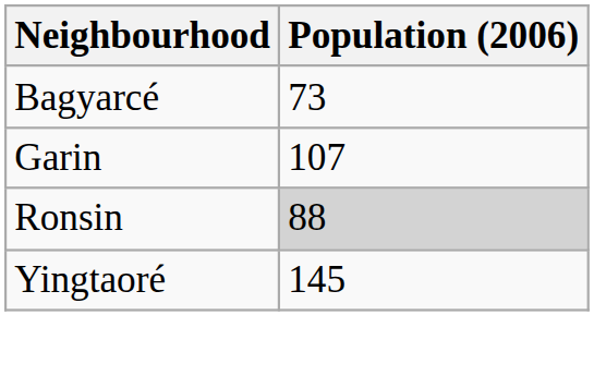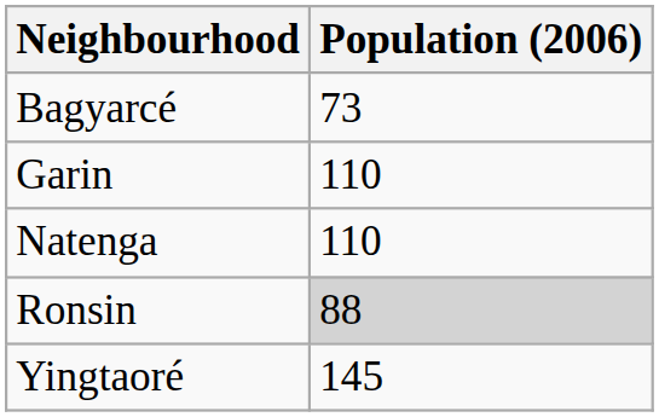Garin | Population (2006): 107 -> 110
+ row: Natenga | 110
